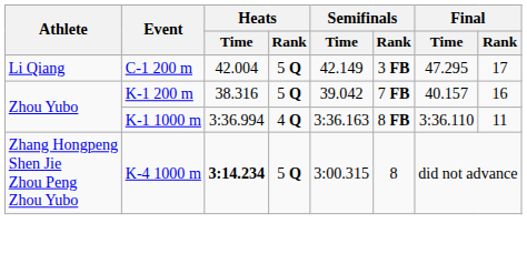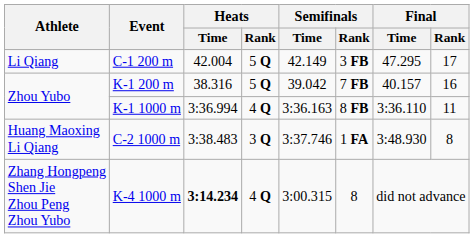+ row: Huang Maoxing Li Qiang | C-2 1000 m | 3:38.483 | 3 Q | 3:37.746 | 1 FA | 3:48.930 | 8
K-4 1000 m | Heats / Rank: 5 Q -> 4 Q
